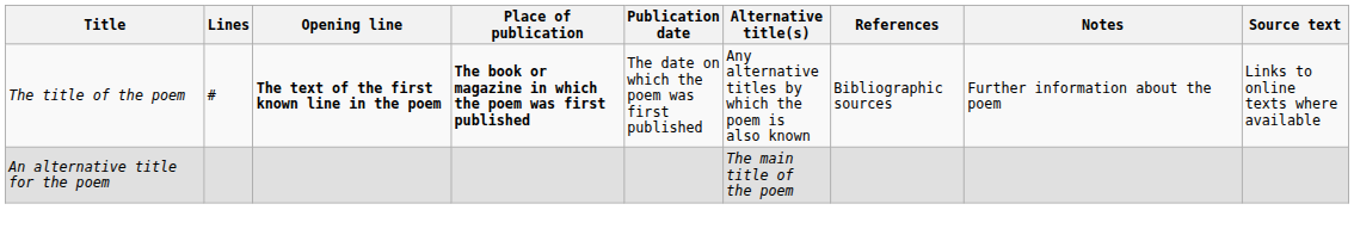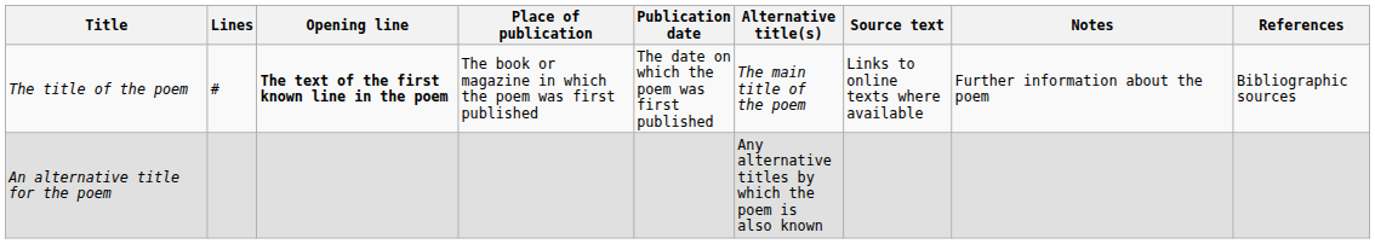columns swapped: Source text <-> References
The title of the poem | Place of publication: bold -> normal
The title of the poem | Alternative title(s): Any alternative titles by which the poem is also known -> The main title of the poem
An alternative title for the poem | Alternative title(s): The main title of the poem -> Any alternative titles by which the poem is also known
